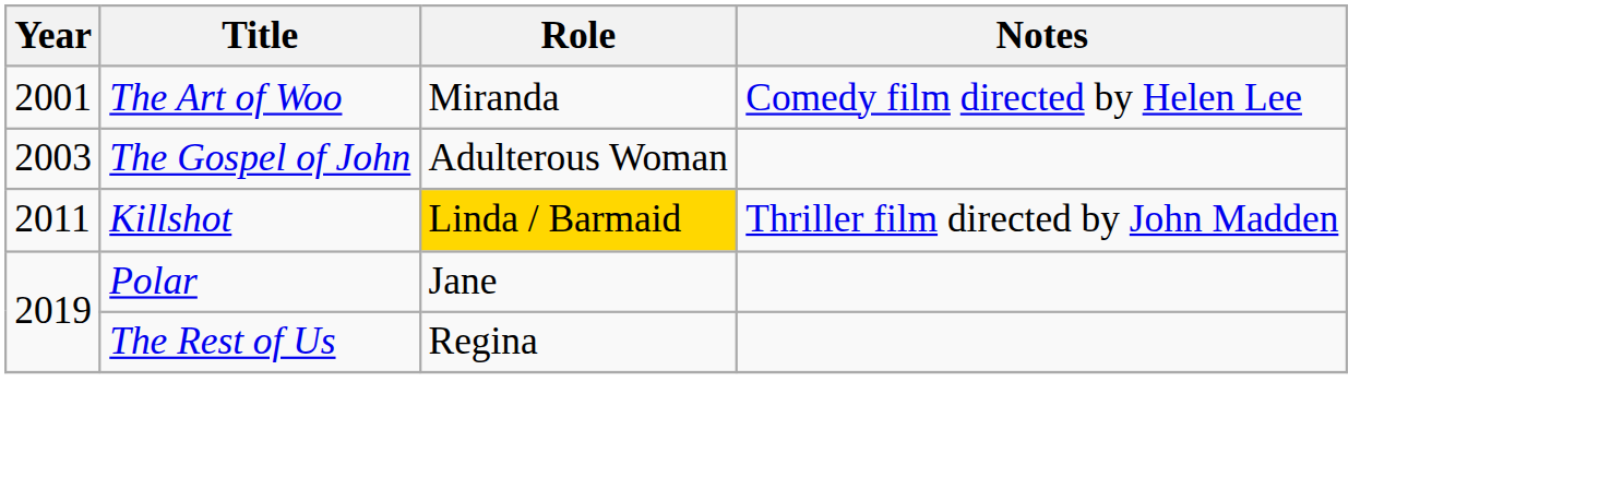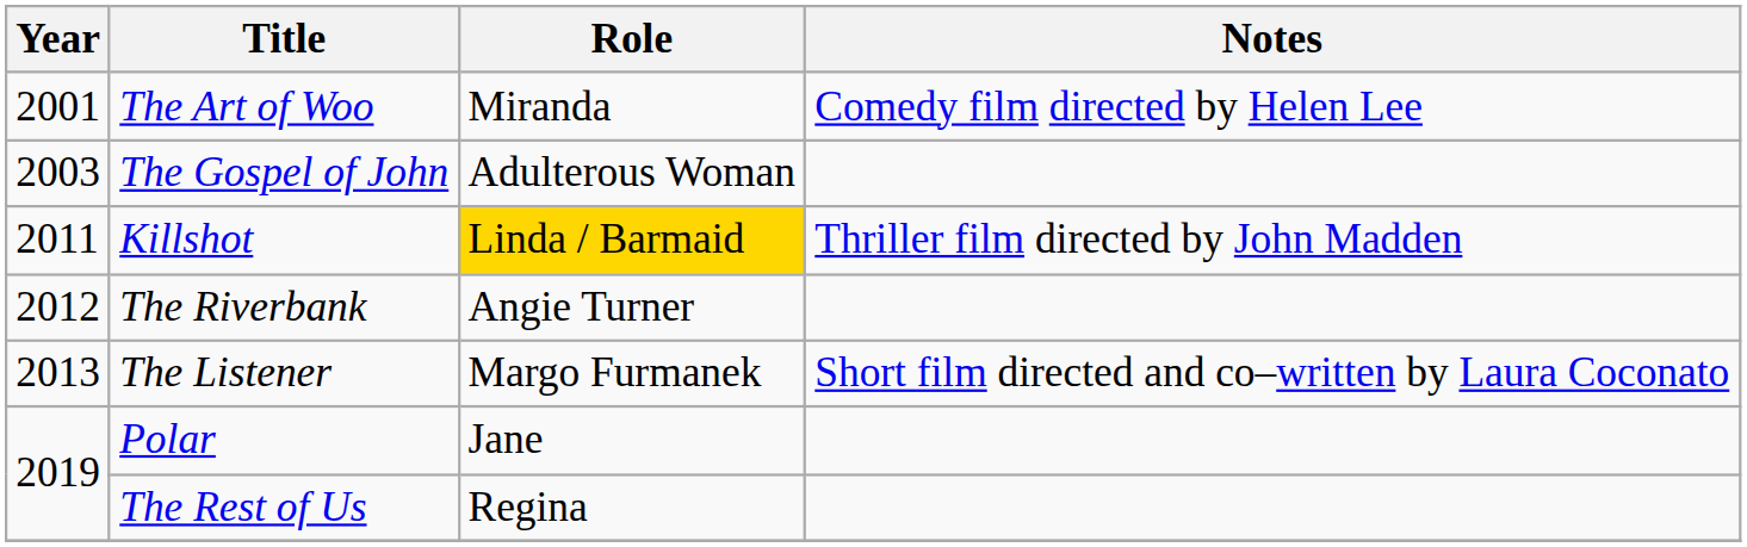+ row: 2012 | The Riverbank | Angie Turner
+ row: 2013 | The Listener | Margo Furmanek | Short film directed and co–written by Laura Coconato
